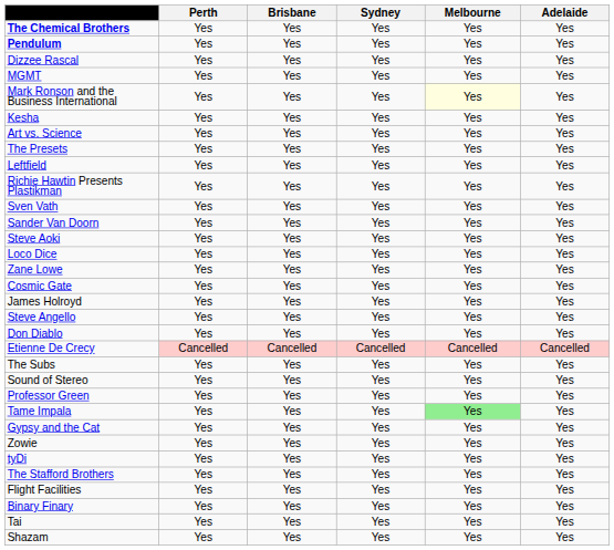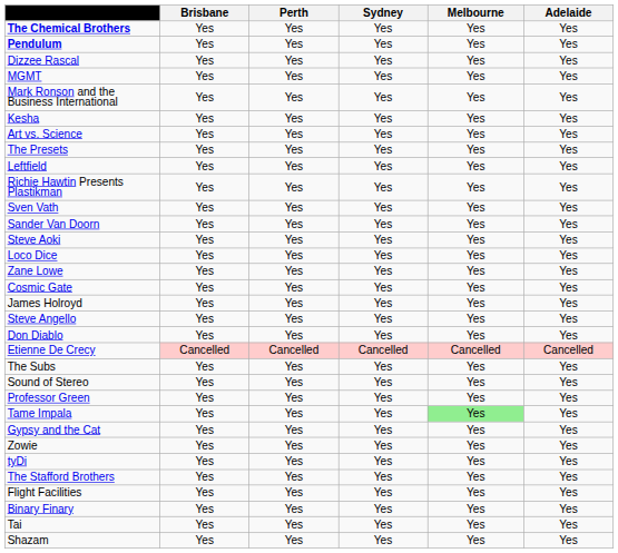columns swapped: Brisbane <-> Perth
Mark Ronson and the Business International | Melbourne: lightyellow background -> no background
